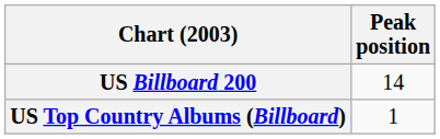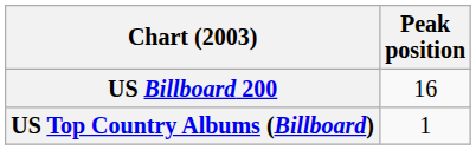US Billboard 200 | Peak position: 14 -> 16
